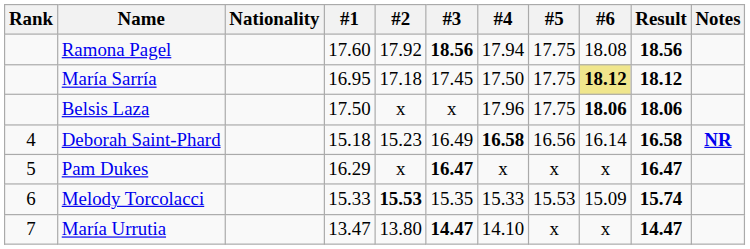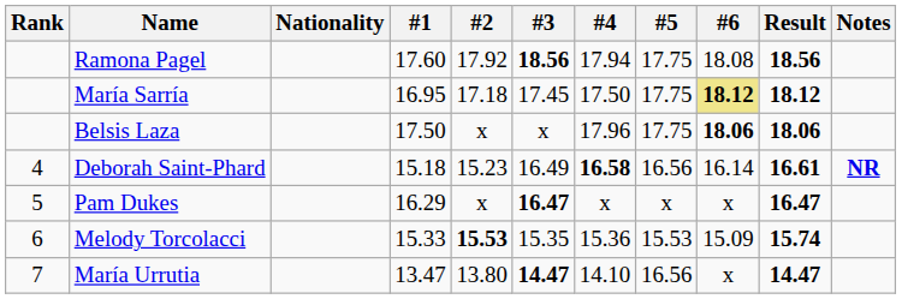Deborah Saint-Phard | Result: 16.58 -> 16.61
Melody Torcolacci | #4: 15.33 -> 15.36
María Urrutia | #5: x -> 16.56
